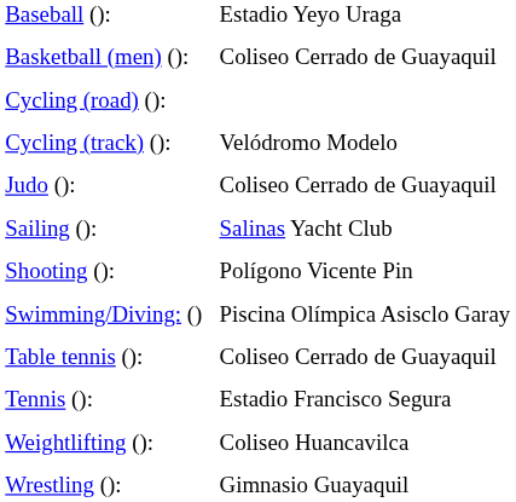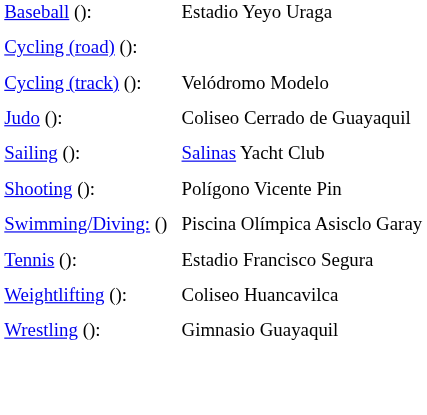- row: Basketball (men) (): | Coliseo Cerrado de Guayaquil
- row: Table tennis (): | Coliseo Cerrado de Guayaquil
